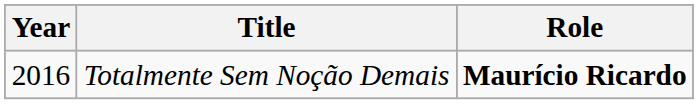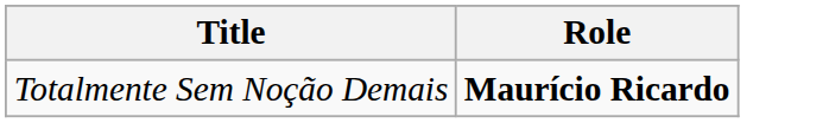- column: Year | 2016
